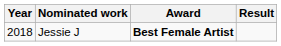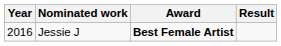Jessie J | Year: 2018 -> 2016
